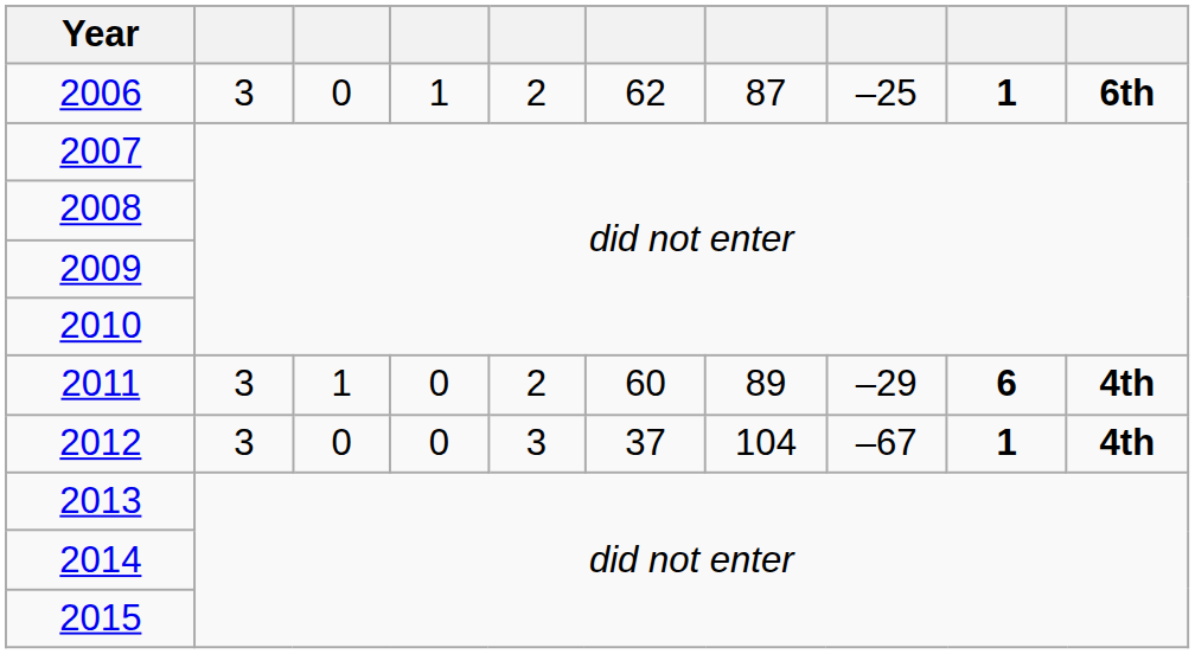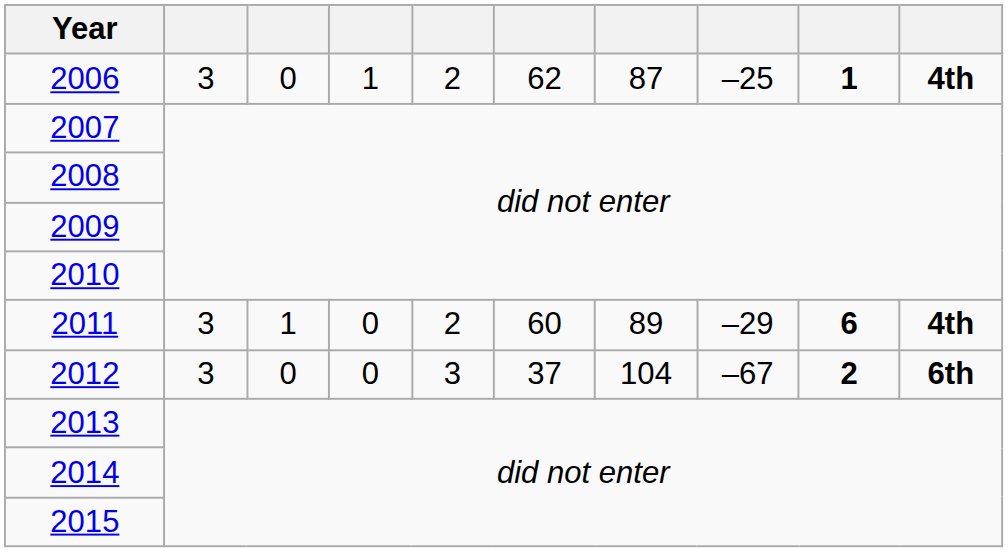2006 | column 10: 6th -> 4th
2012 | column 9: 1 -> 2
2012 | column 10: 4th -> 6th
